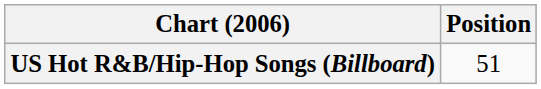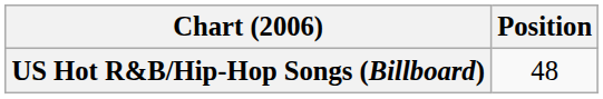US Hot R&B/Hip-Hop Songs (Billboard) | Position: 51 -> 48
